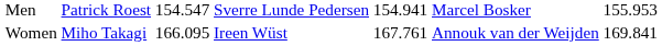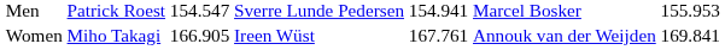Women | column 3: 166.095 -> 166.905
